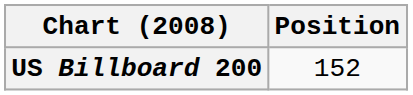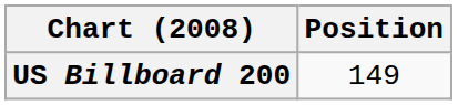US Billboard 200 | Position: 152 -> 149
